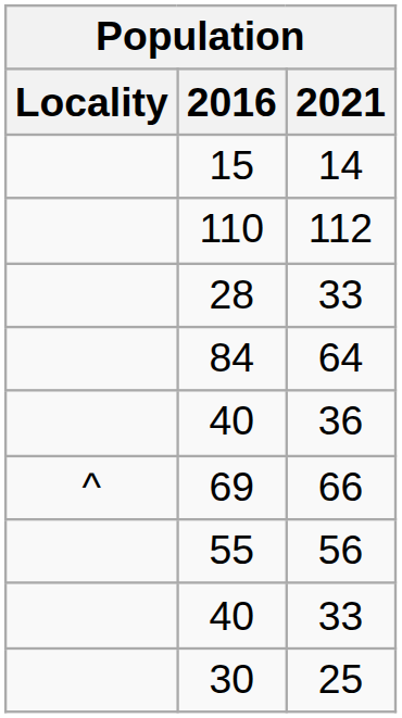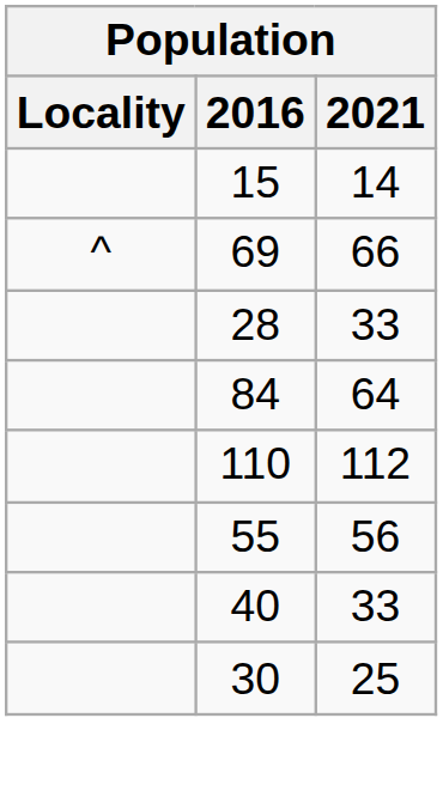rows swapped: 110 <-> 69
- row: 40 | 36
